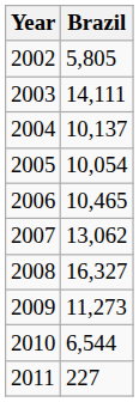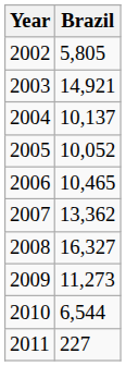2003 | Brazil: 14,111 -> 14,921
2005 | Brazil: 10,054 -> 10,052
2007 | Brazil: 13,062 -> 13,362
